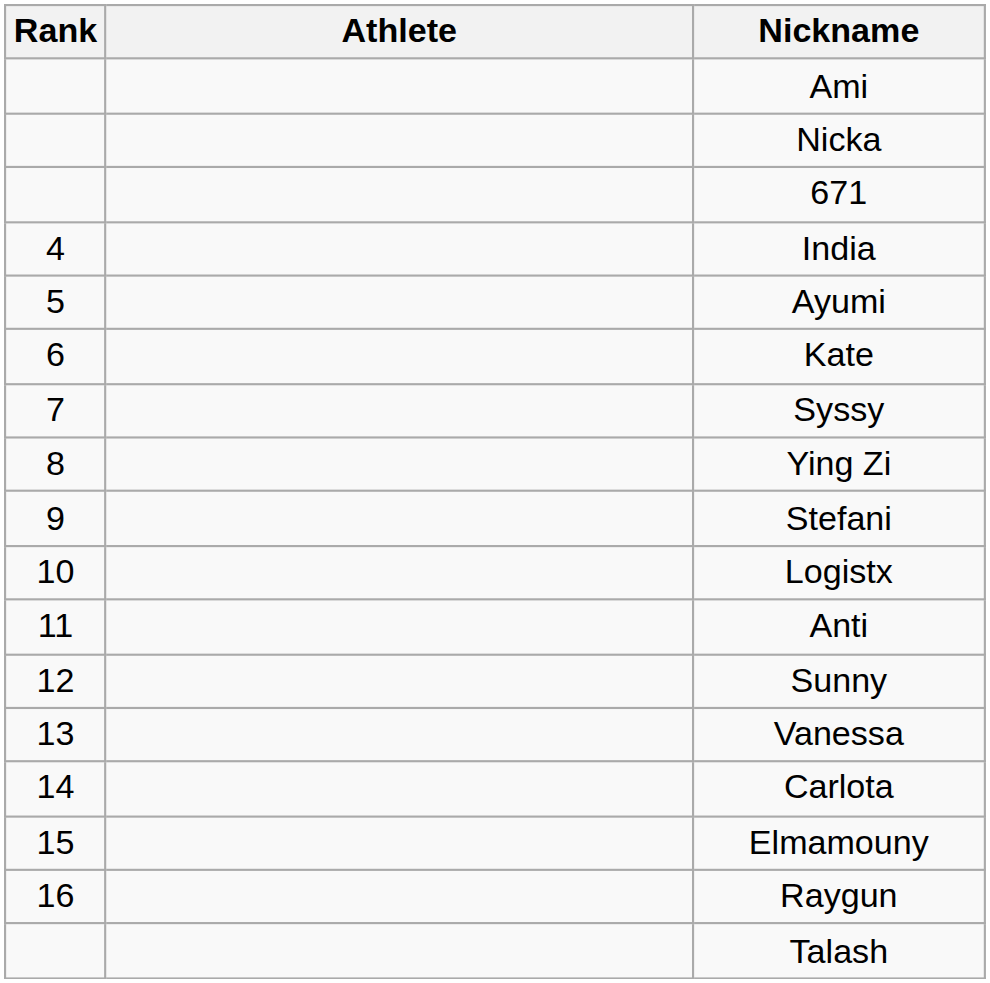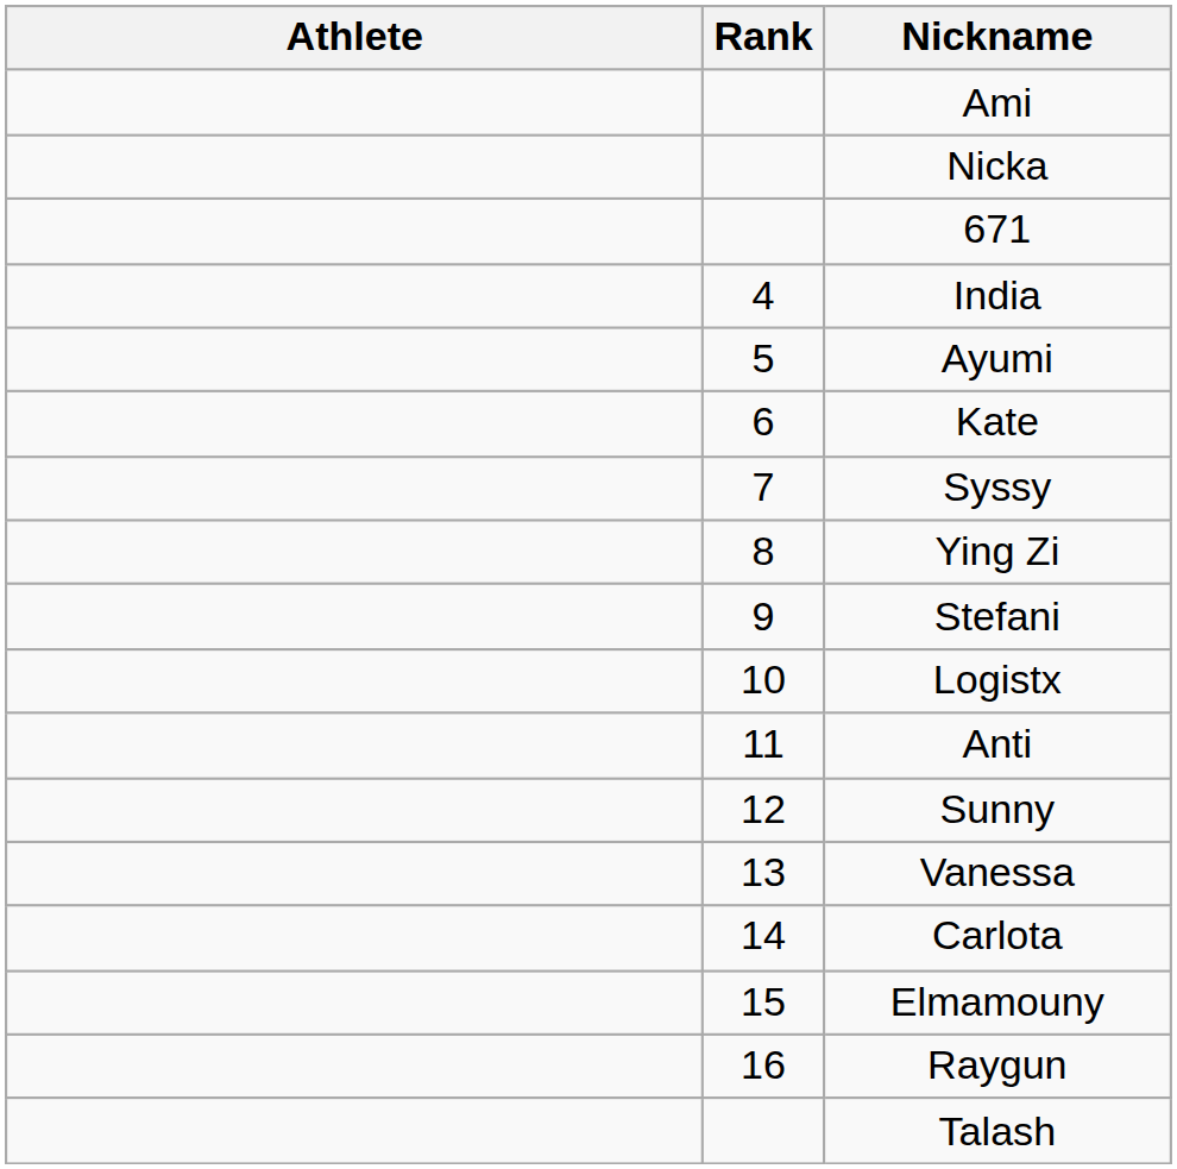columns swapped: Rank <-> Athlete
